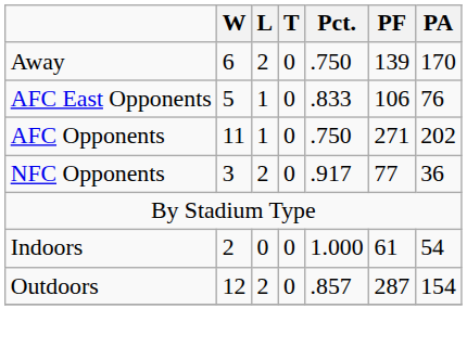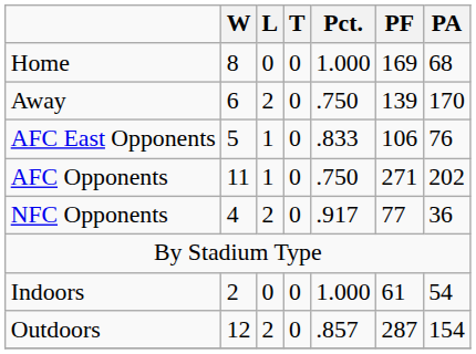+ row: Home | 8 | 0 | 0 | 1.000 | 169 | 68
NFC Opponents | W: 3 -> 4
